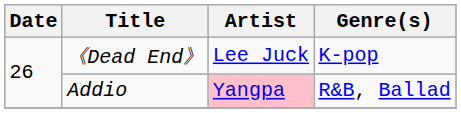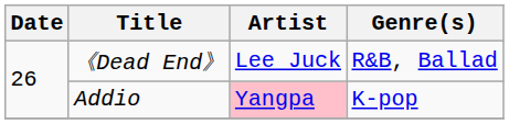《Dead End》 | Genre(s): K-pop -> R&B, Ballad
Addio | Genre(s): R&B, Ballad -> K-pop
